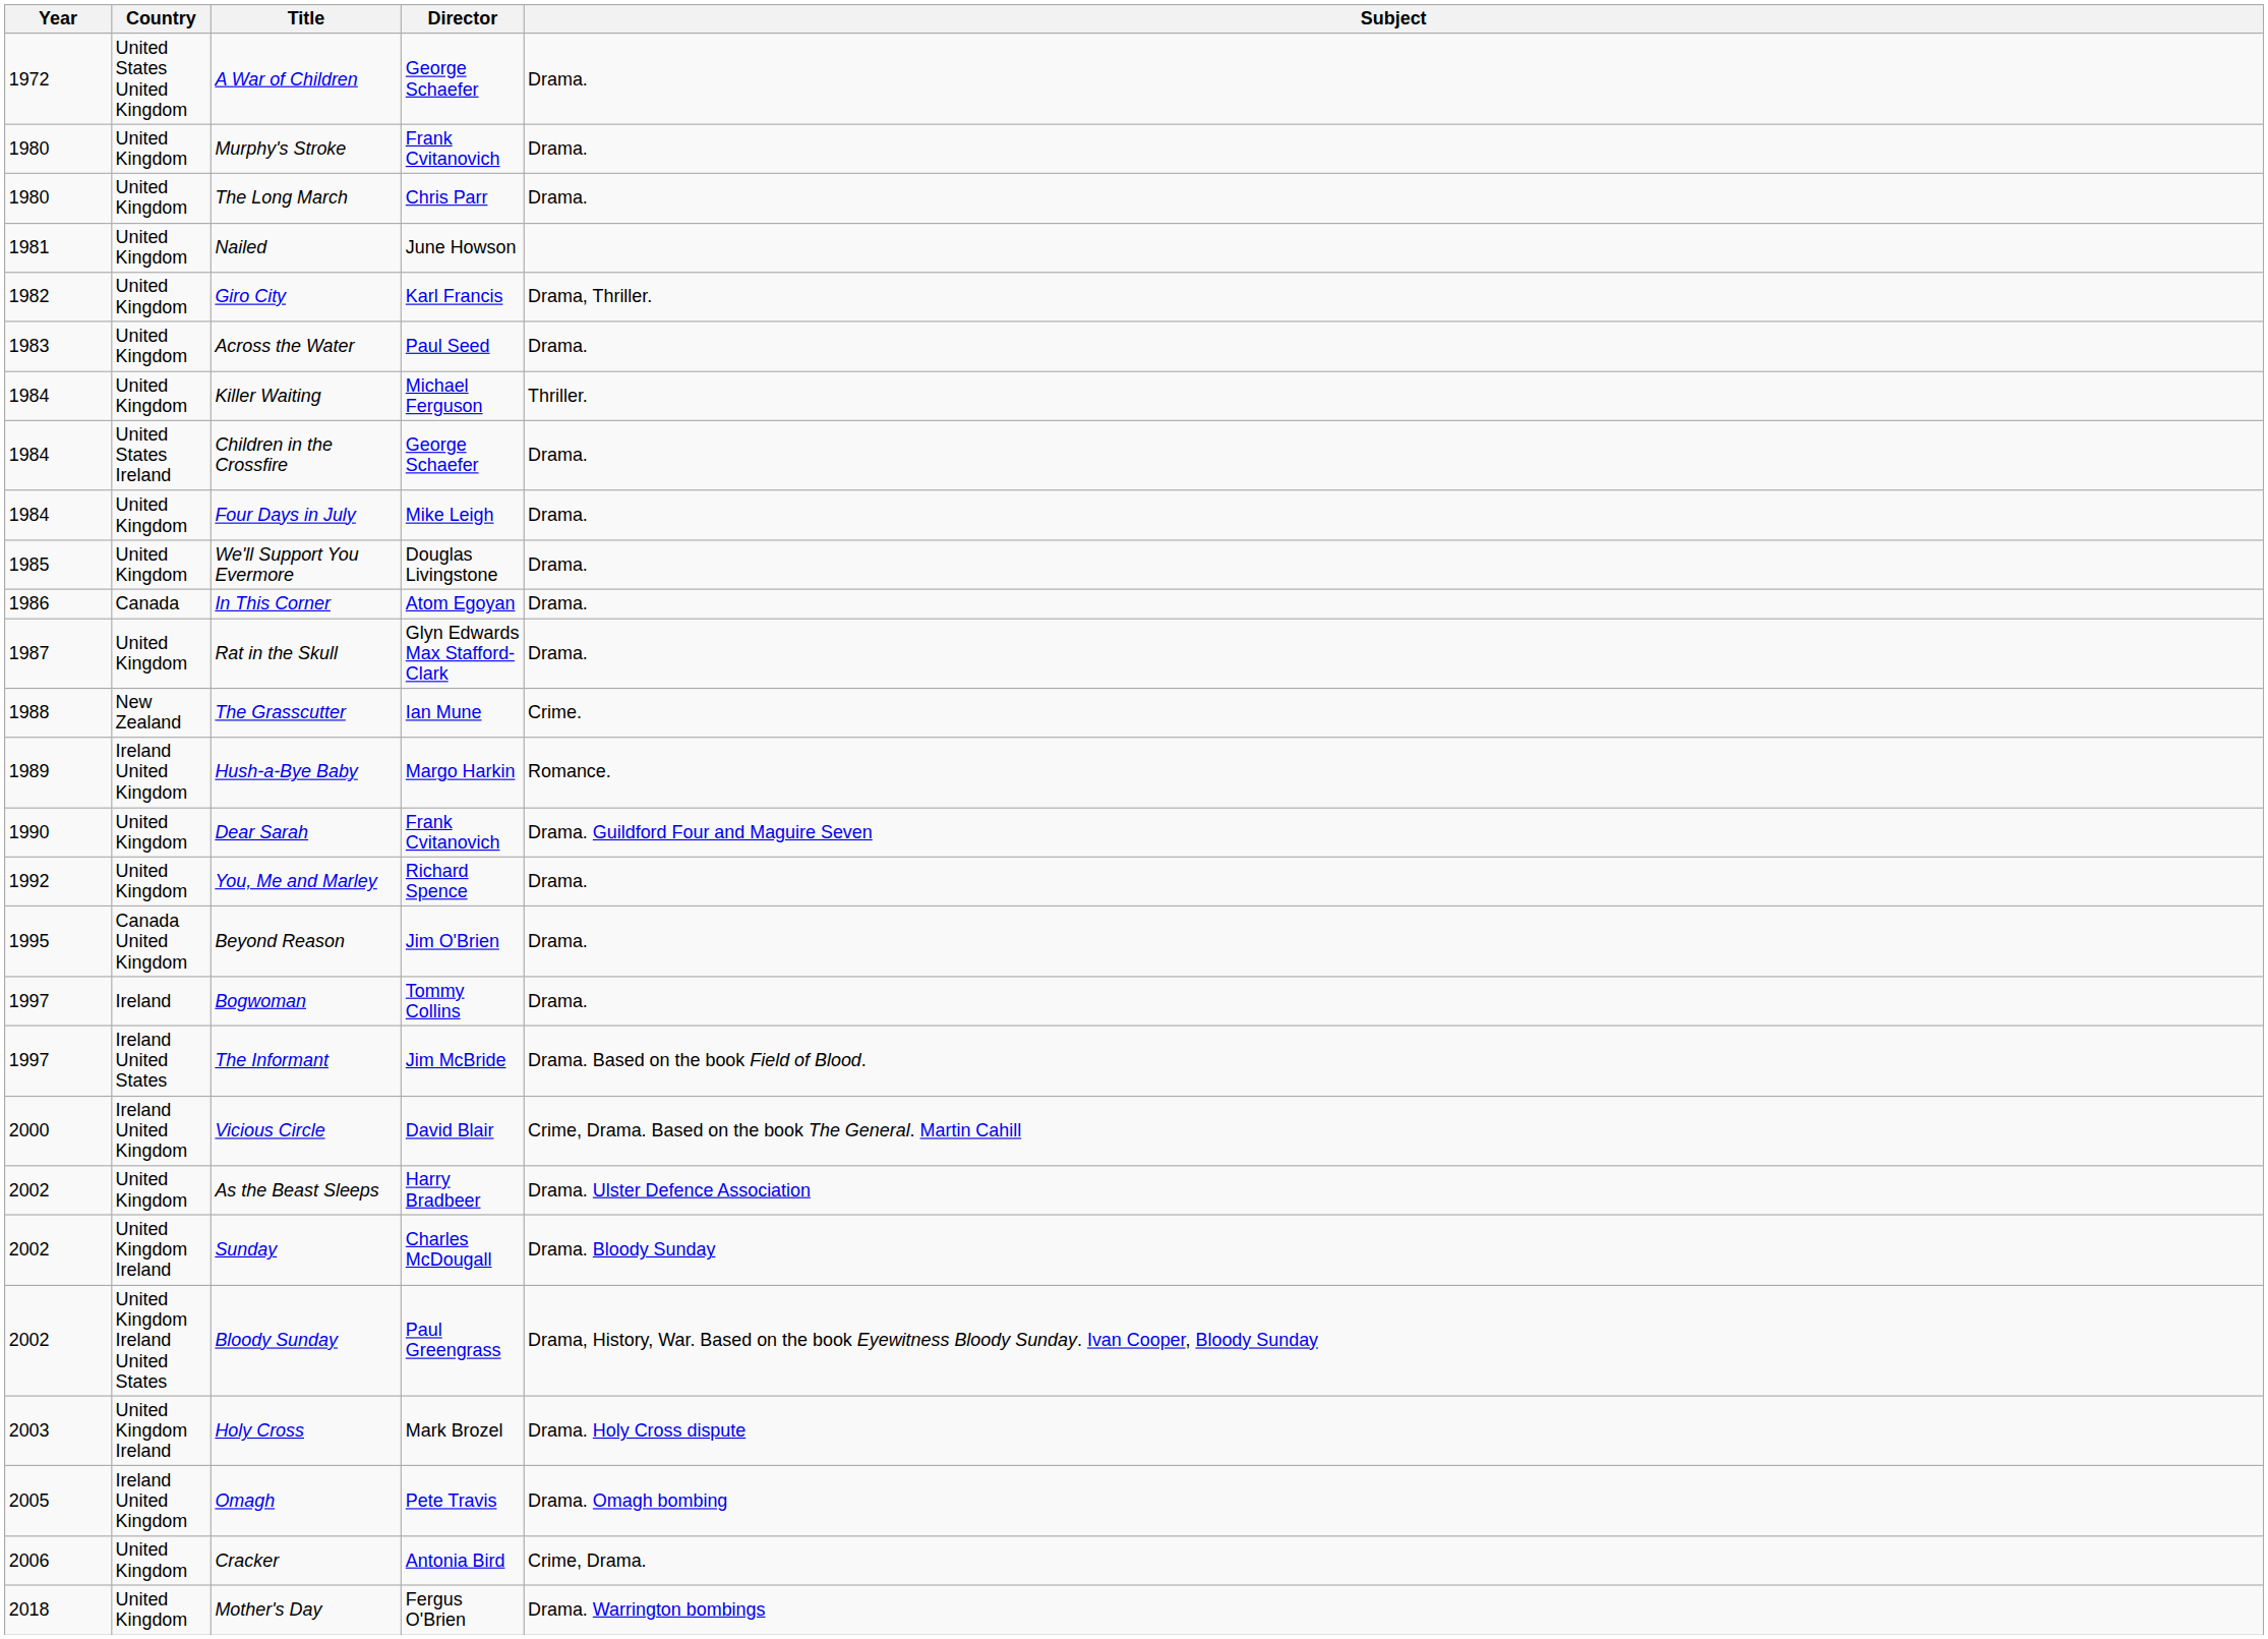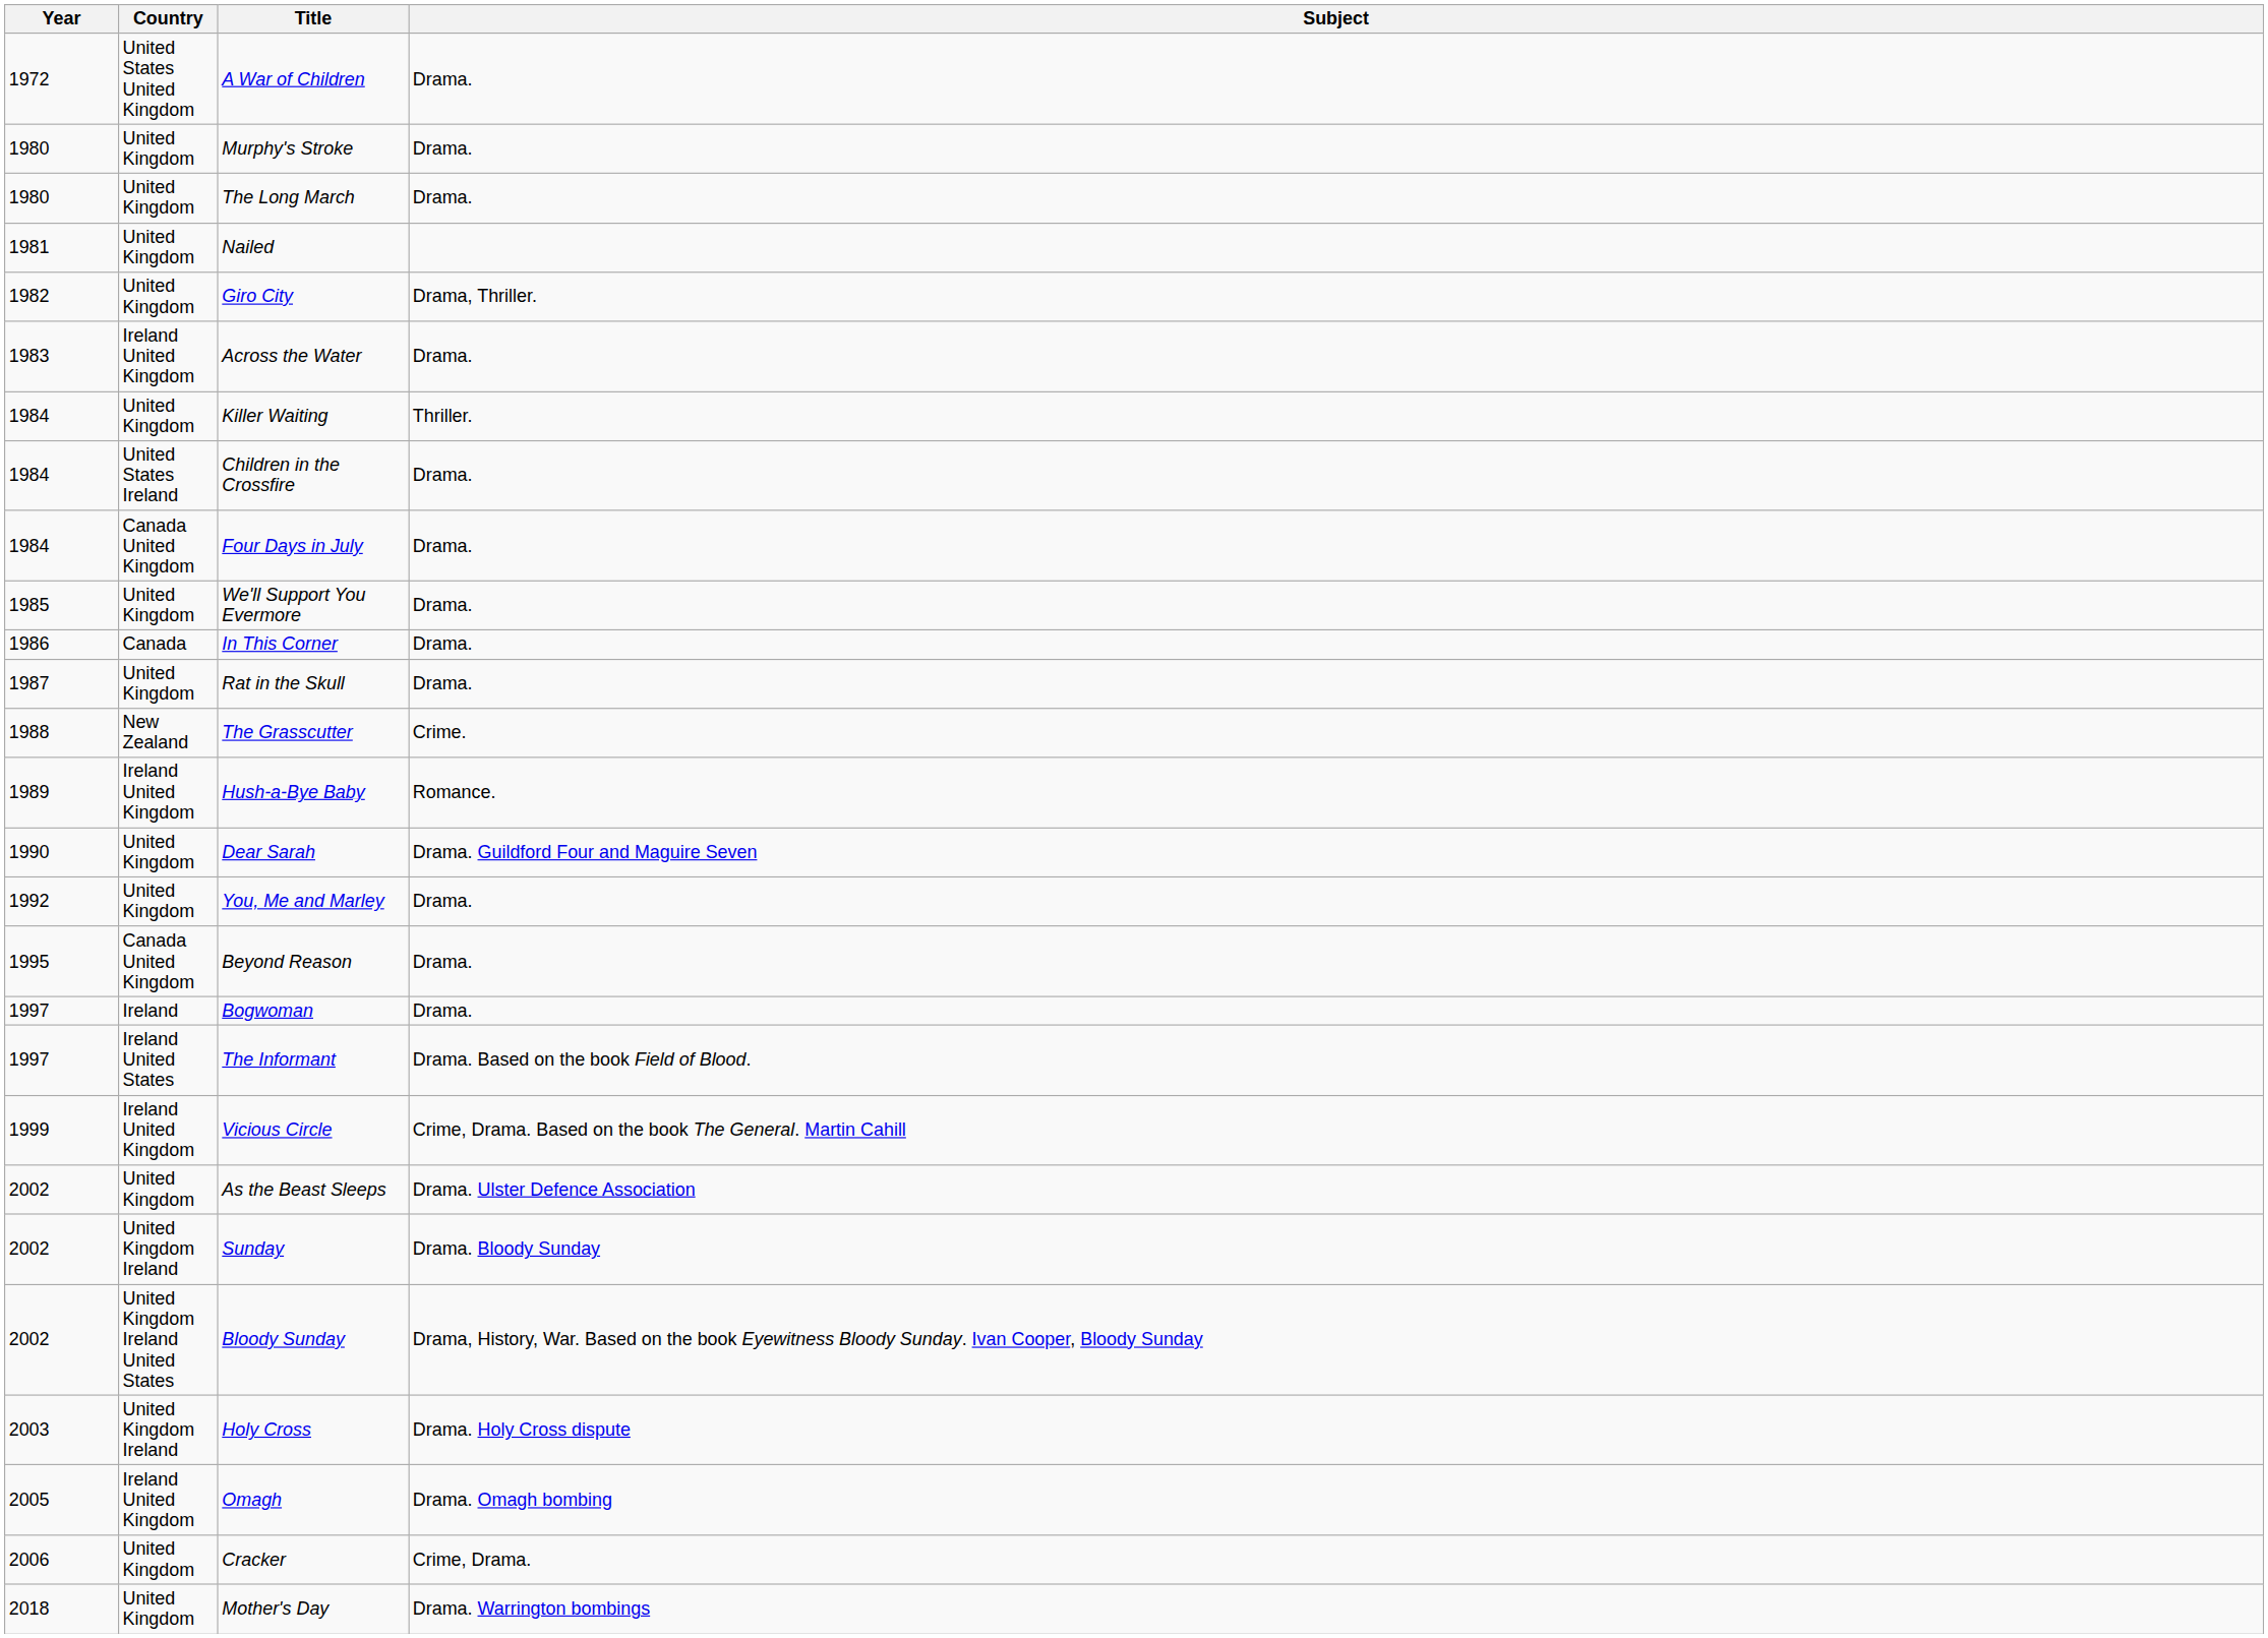- column: Director | George Schaefer | Frank Cvitanovich | Chris Parr | June Howson | Karl Francis | Paul Seed | Michael Ferguson | George Schaefer | Mike Leigh | Douglas Livingstone | Atom Egoyan | Glyn Edwards Max Stafford-Clark | Ian Mune | Margo Harkin | Frank Cvitanovich | Richard Spence | Jim O'Brien | Tommy Collins | Jim McBride | David Blair | Harry Bradbeer | Charles McDougall | Paul Greengrass | Mark Brozel | Pete Travis | Antonia Bird | Fergus O'Brien
Across the Water | Country: United Kingdom -> Ireland United Kingdom
Four Days in July | Country: United Kingdom -> Canada United Kingdom
Vicious Circle | Year: 2000 -> 1999
